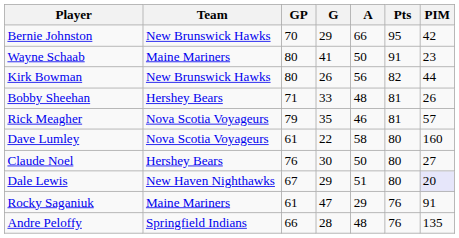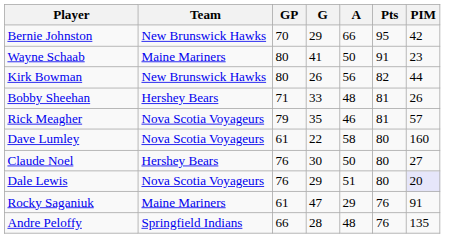Dale Lewis | Team: New Haven Nighthawks -> Nova Scotia Voyageurs
Dale Lewis | GP: 67 -> 76
